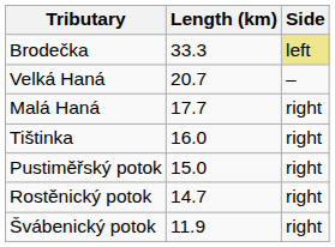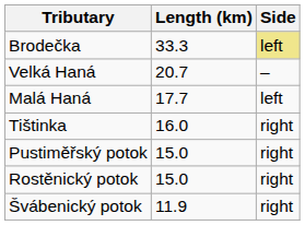Malá Haná | Side: right -> left
Rostěnický potok | Length (km): 14.7 -> 15.0
